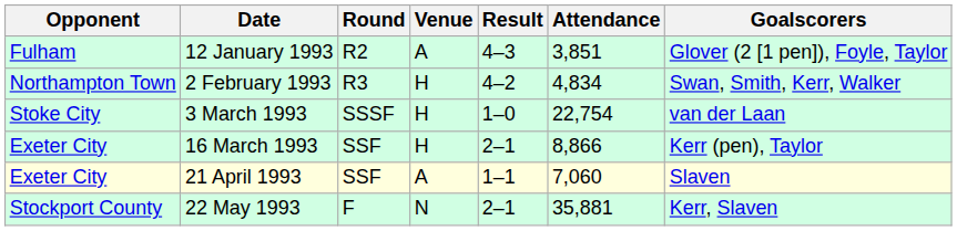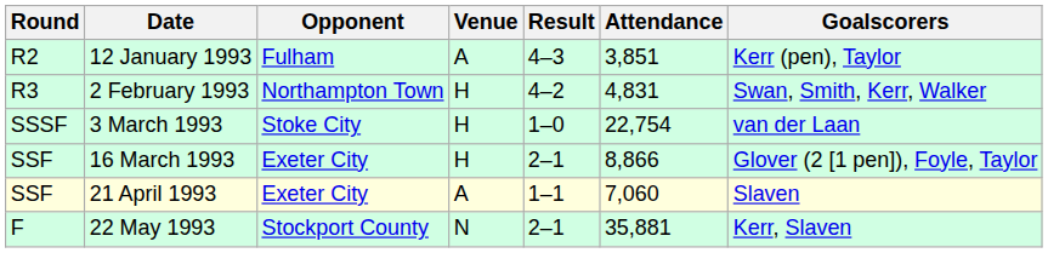columns swapped: Round <-> Opponent
12 January 1993 | Goalscorers: Glover (2 [1 pen]), Foyle, Taylor -> Kerr (pen), Taylor
2 February 1993 | Attendance: 4,834 -> 4,831
16 March 1993 | Goalscorers: Kerr (pen), Taylor -> Glover (2 [1 pen]), Foyle, Taylor
